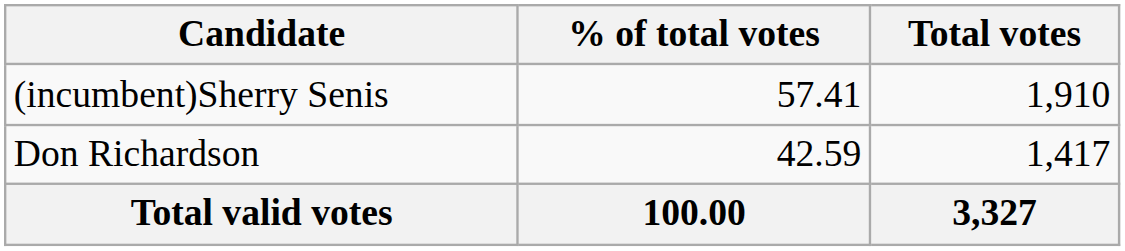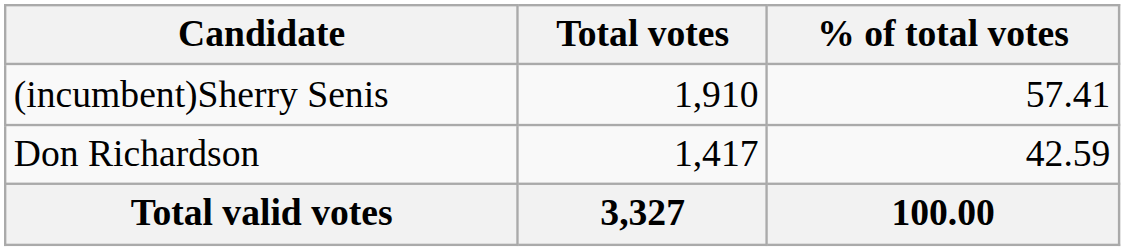columns swapped: Total votes <-> % of total votes
